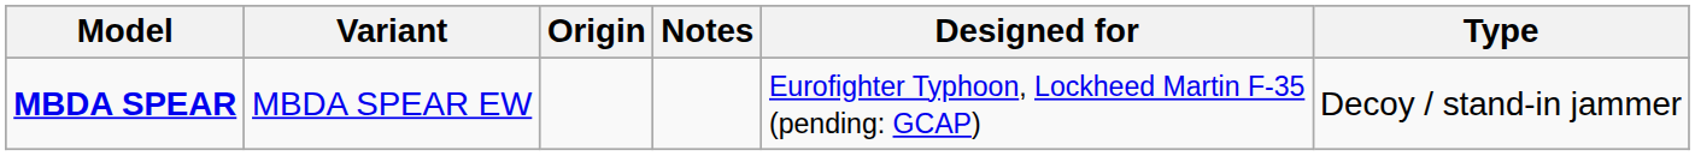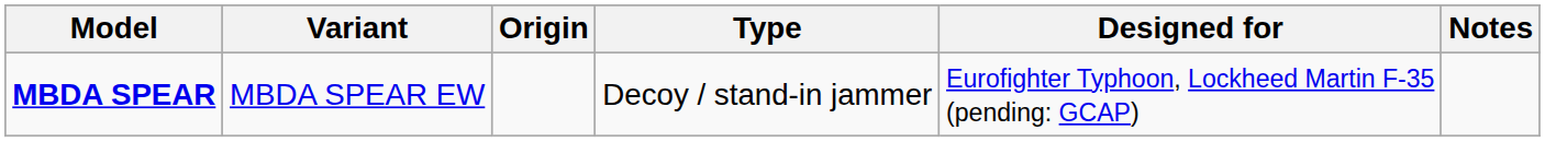columns swapped: Type <-> Notes
